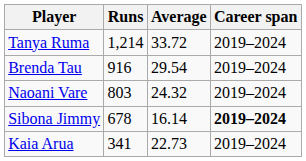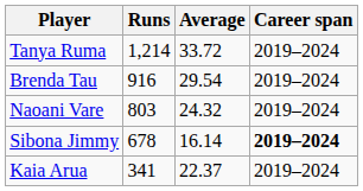Kaia Arua | Average: 22.73 -> 22.37
